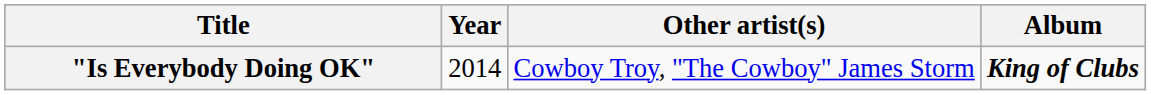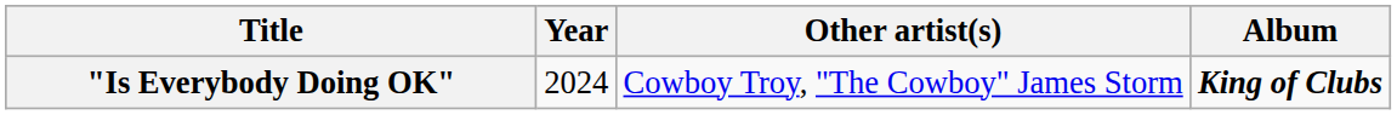"Is Everybody Doing OK" | Year: 2014 -> 2024
